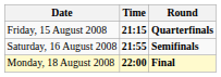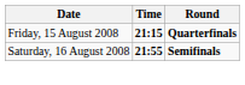- row: Monday, 18 August 2008 | 22:00 | Final
